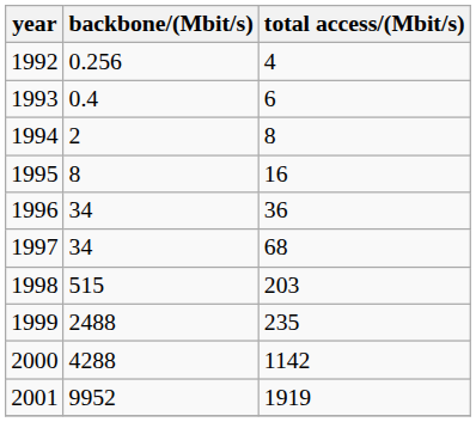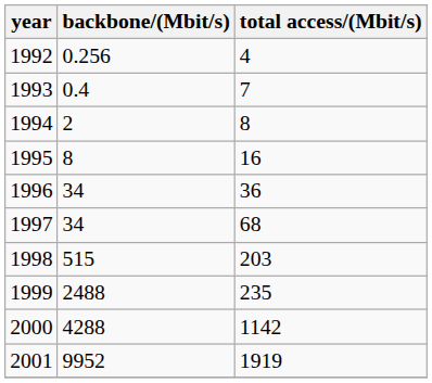1993 | total access/(Mbit/s): 6 -> 7
